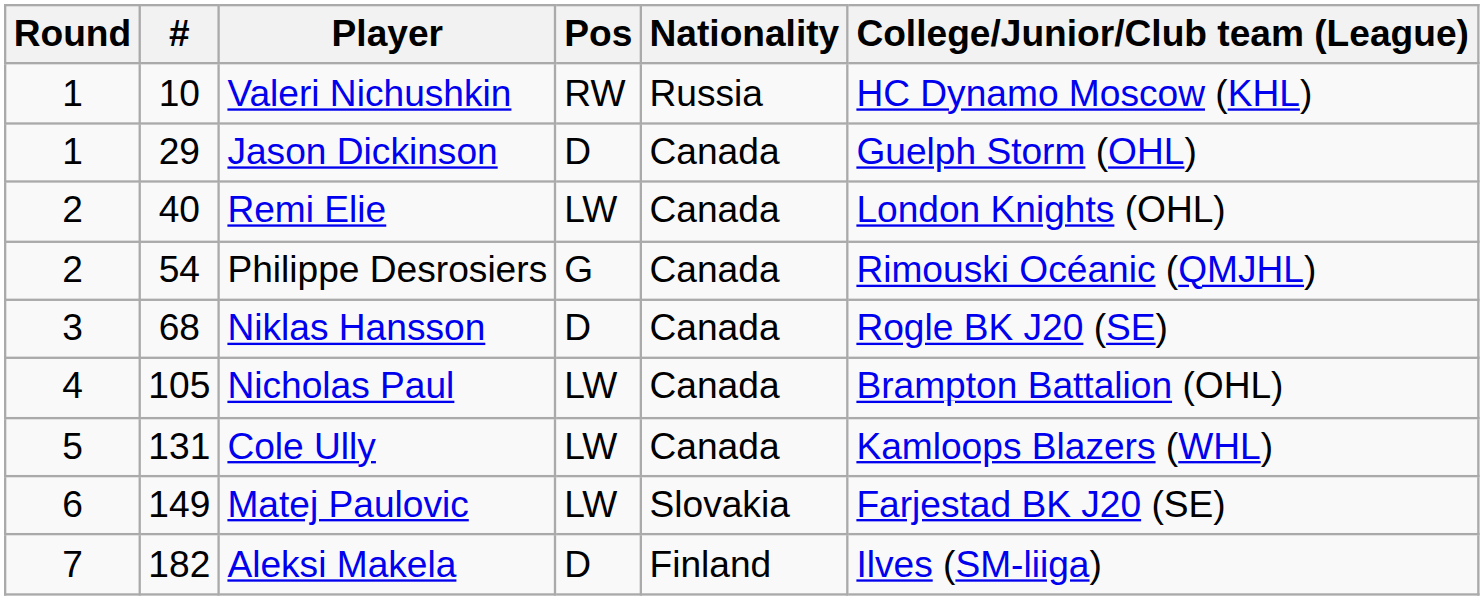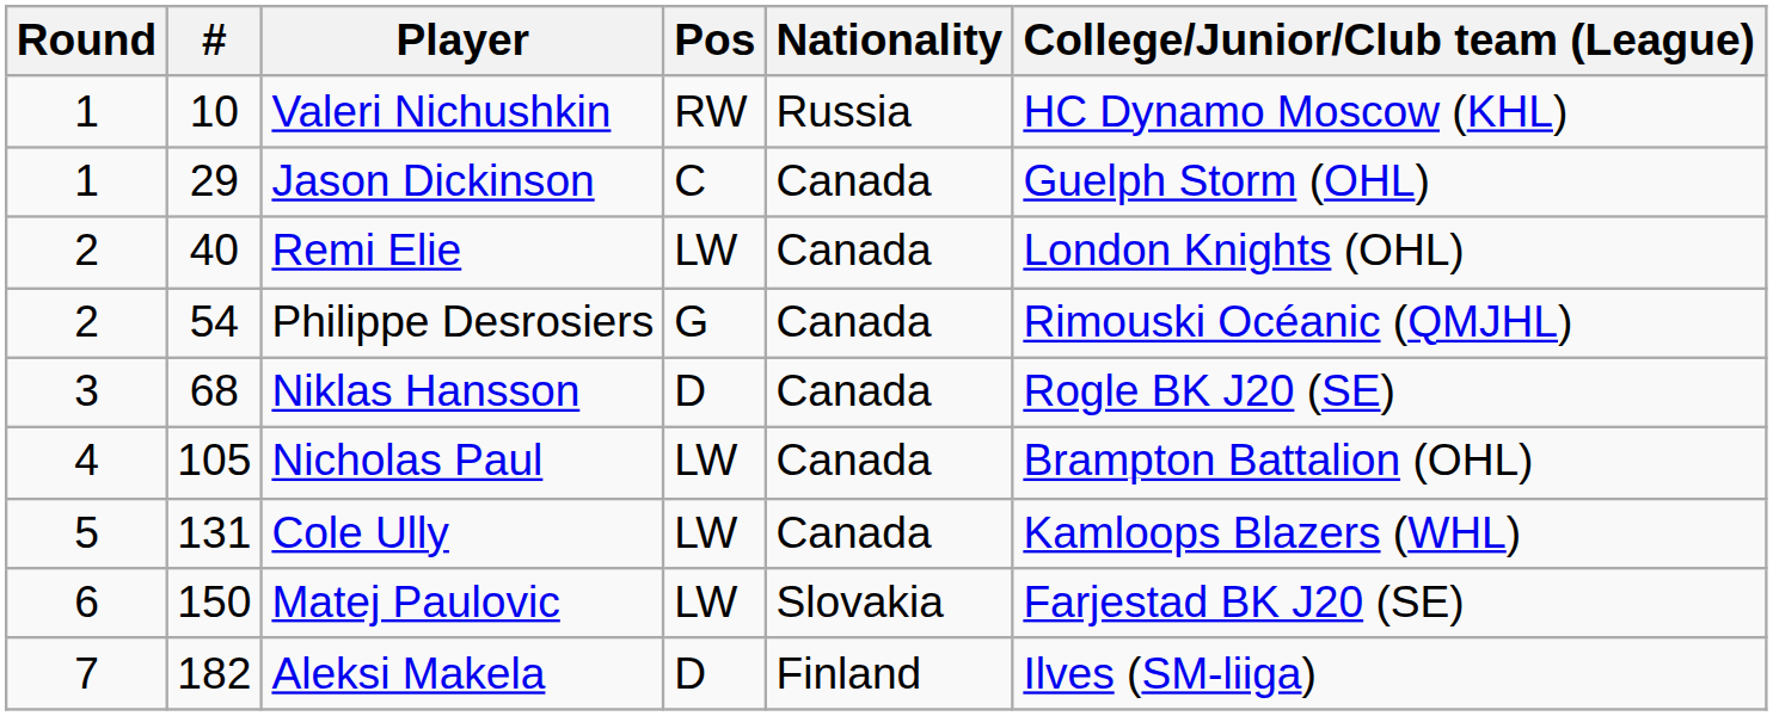Jason Dickinson | Pos: D -> C
Matej Paulovic | #: 149 -> 150
